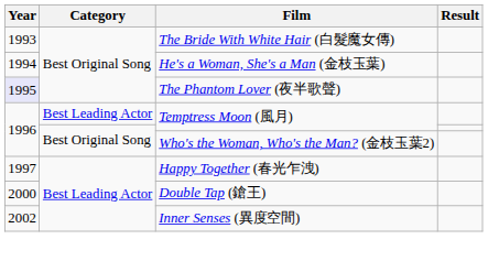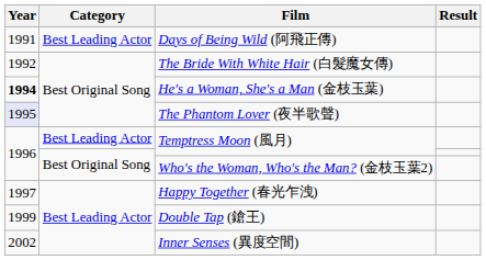+ row: 1991 | Best Leading Actor | Days of Being Wild (阿飛正傳)
The Bride With White Hair (白髮魔女傳) | Year: 1993 -> 1992
He's a Woman, She's a Man (金枝玉葉) | Year: normal -> bold
Double Tap (鎗王) | Year: 2000 -> 1999
